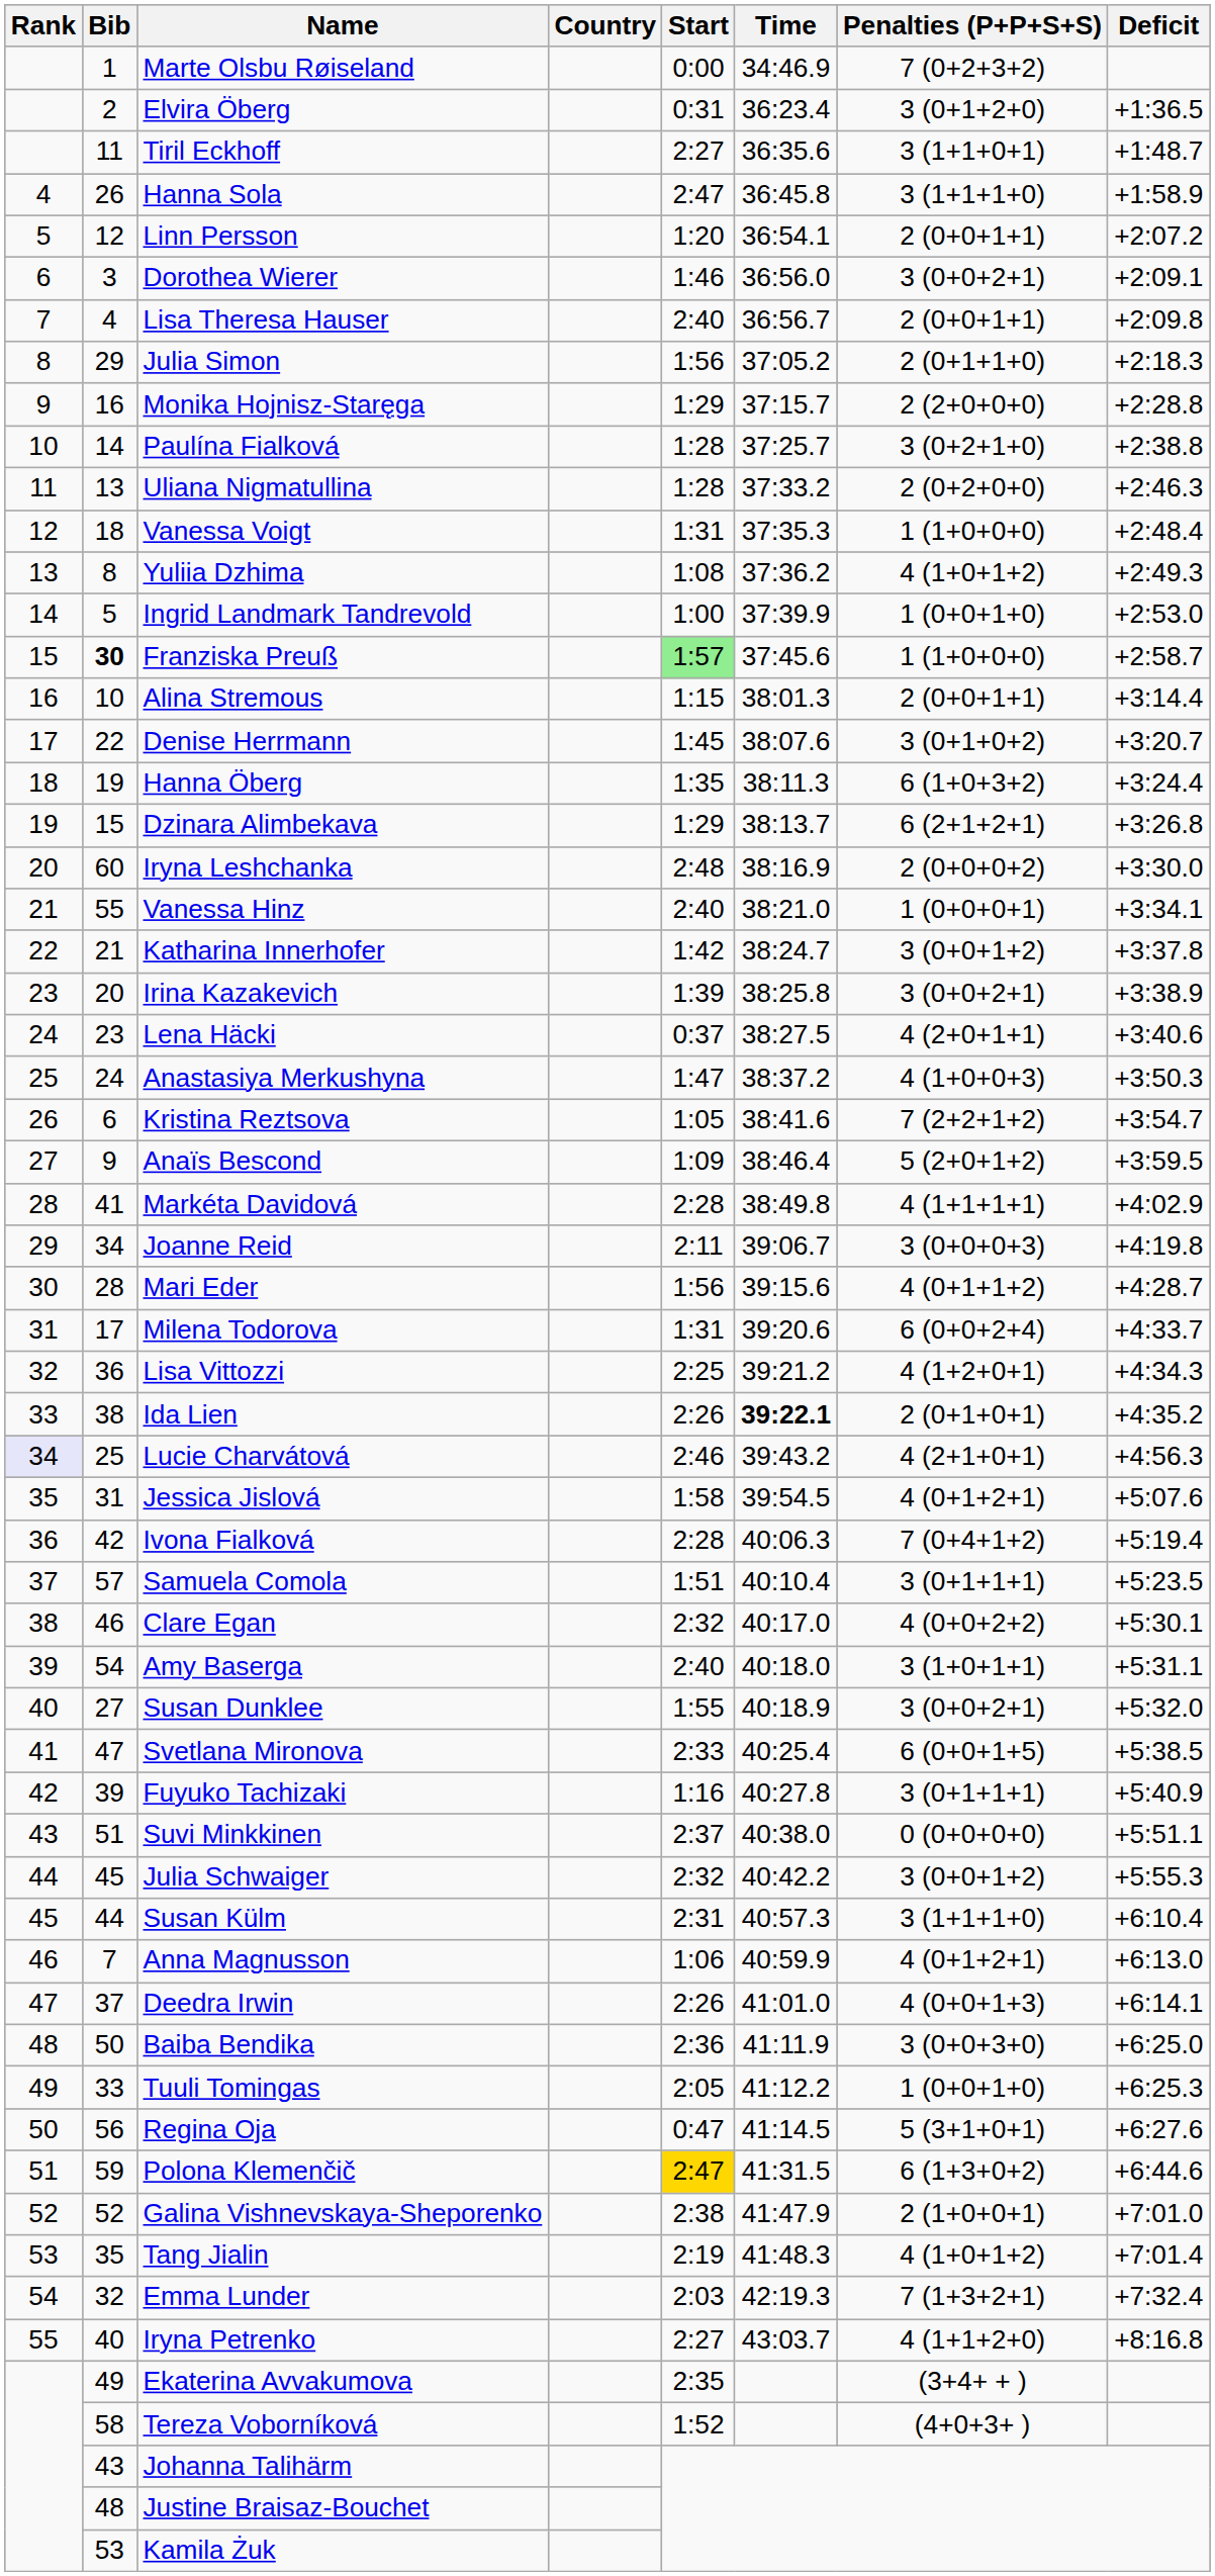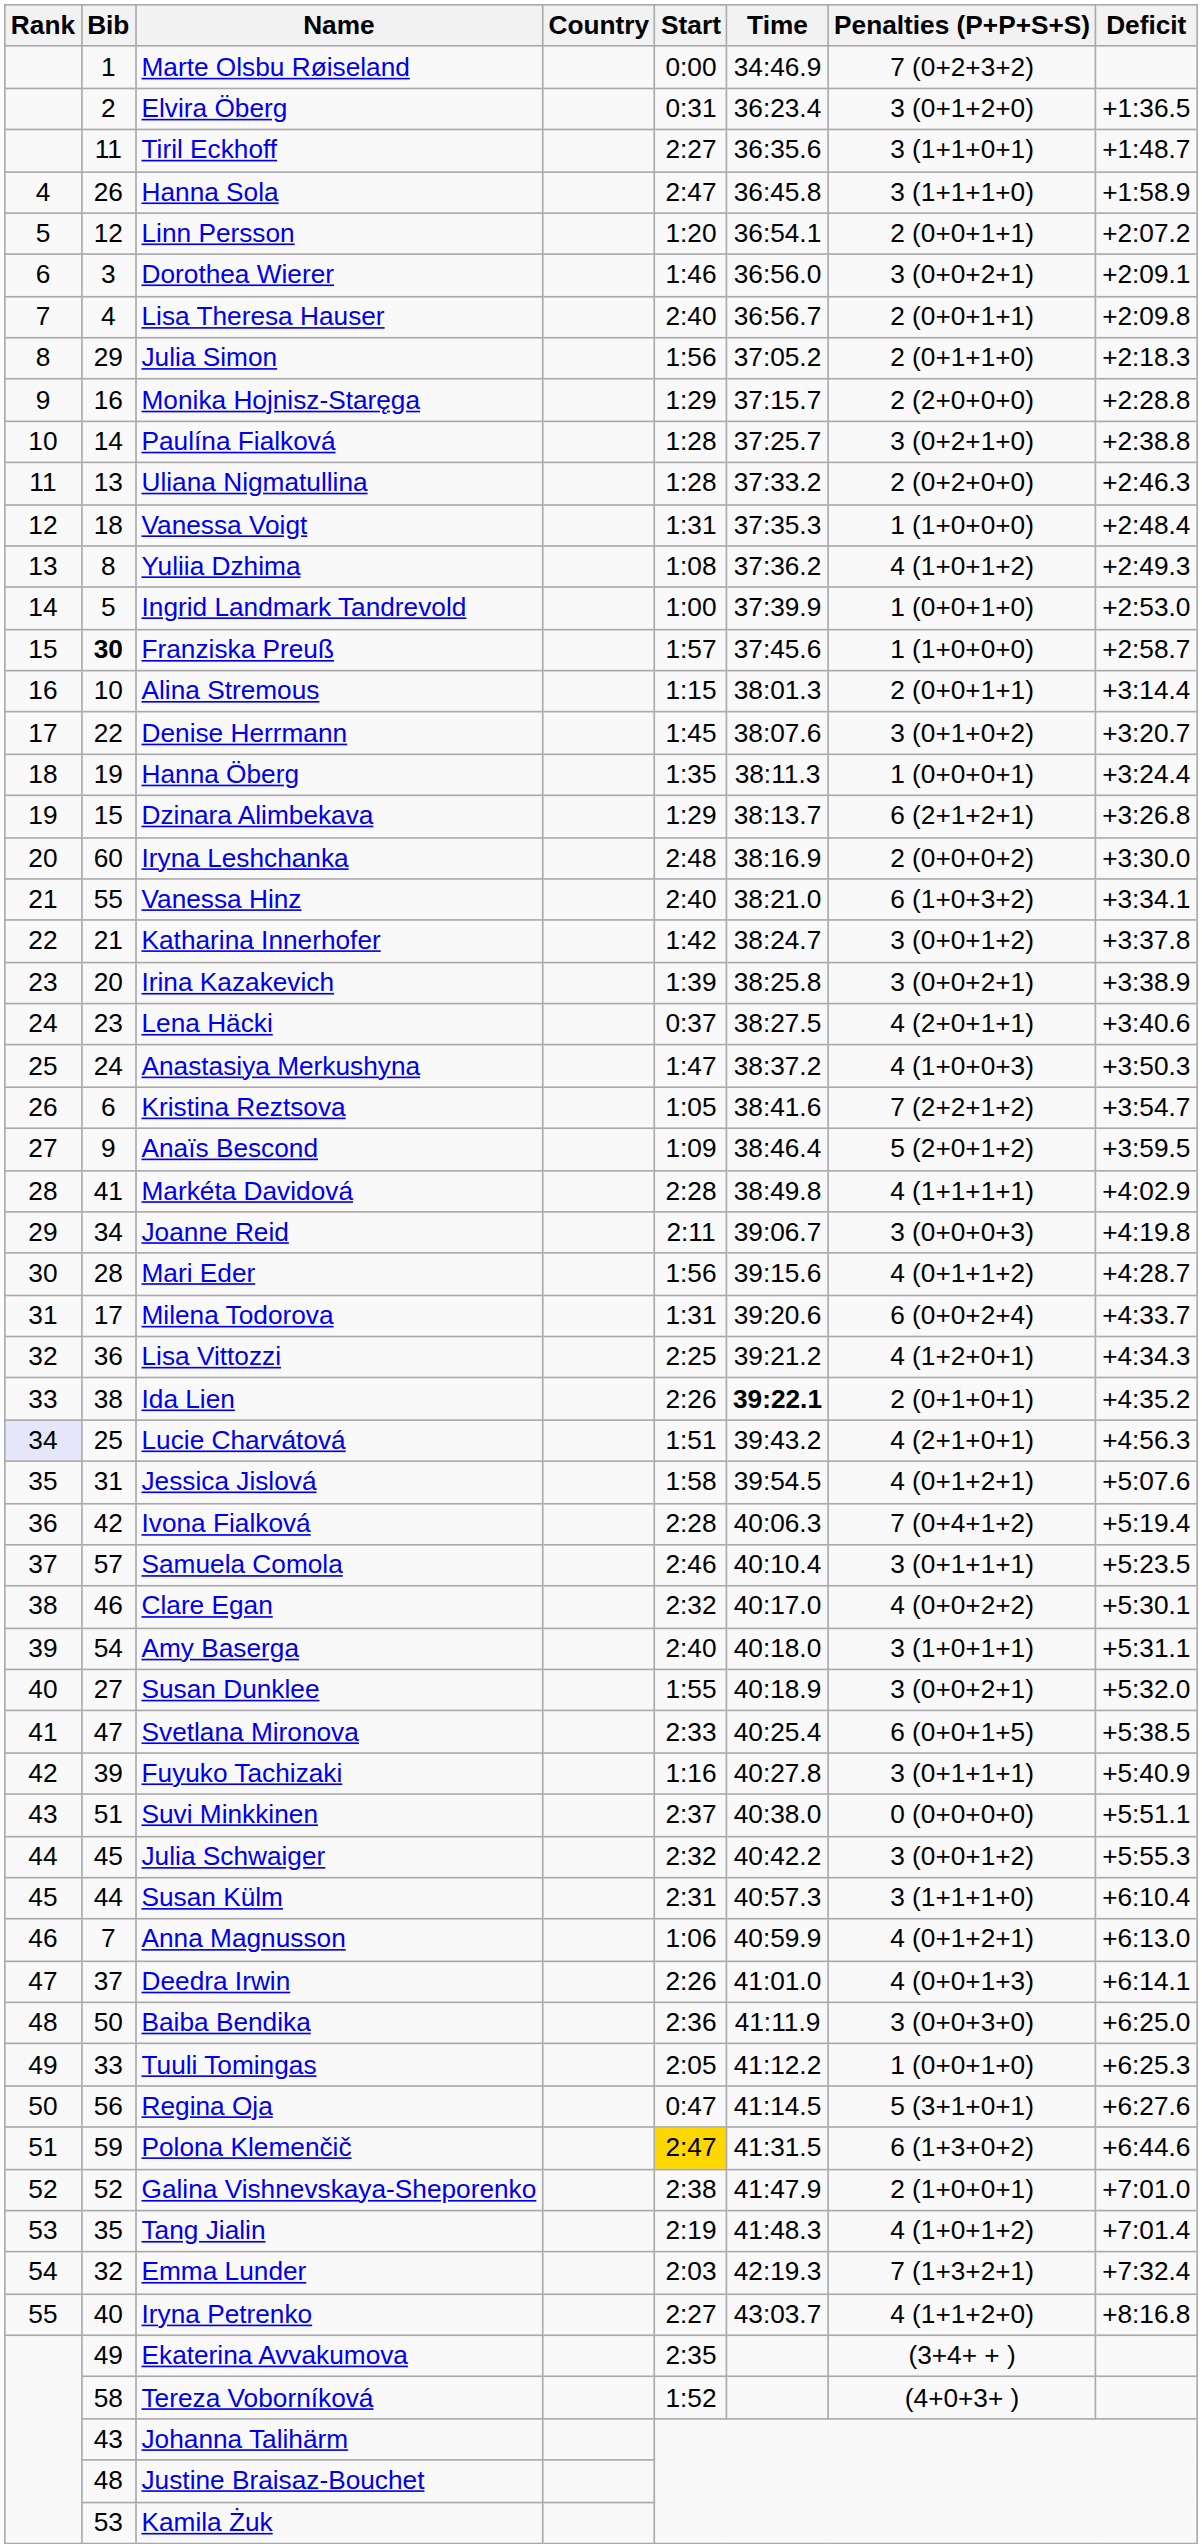Franziska Preuß | Start: lightgreen background -> no background
Hanna Öberg | Penalties (P+P+S+S): 6 (1+0+3+2) -> 1 (0+0+0+1)
Vanessa Hinz | Penalties (P+P+S+S): 1 (0+0+0+1) -> 6 (1+0+3+2)
Lucie Charvátová | Start: 2:46 -> 1:51
Samuela Comola | Start: 1:51 -> 2:46
